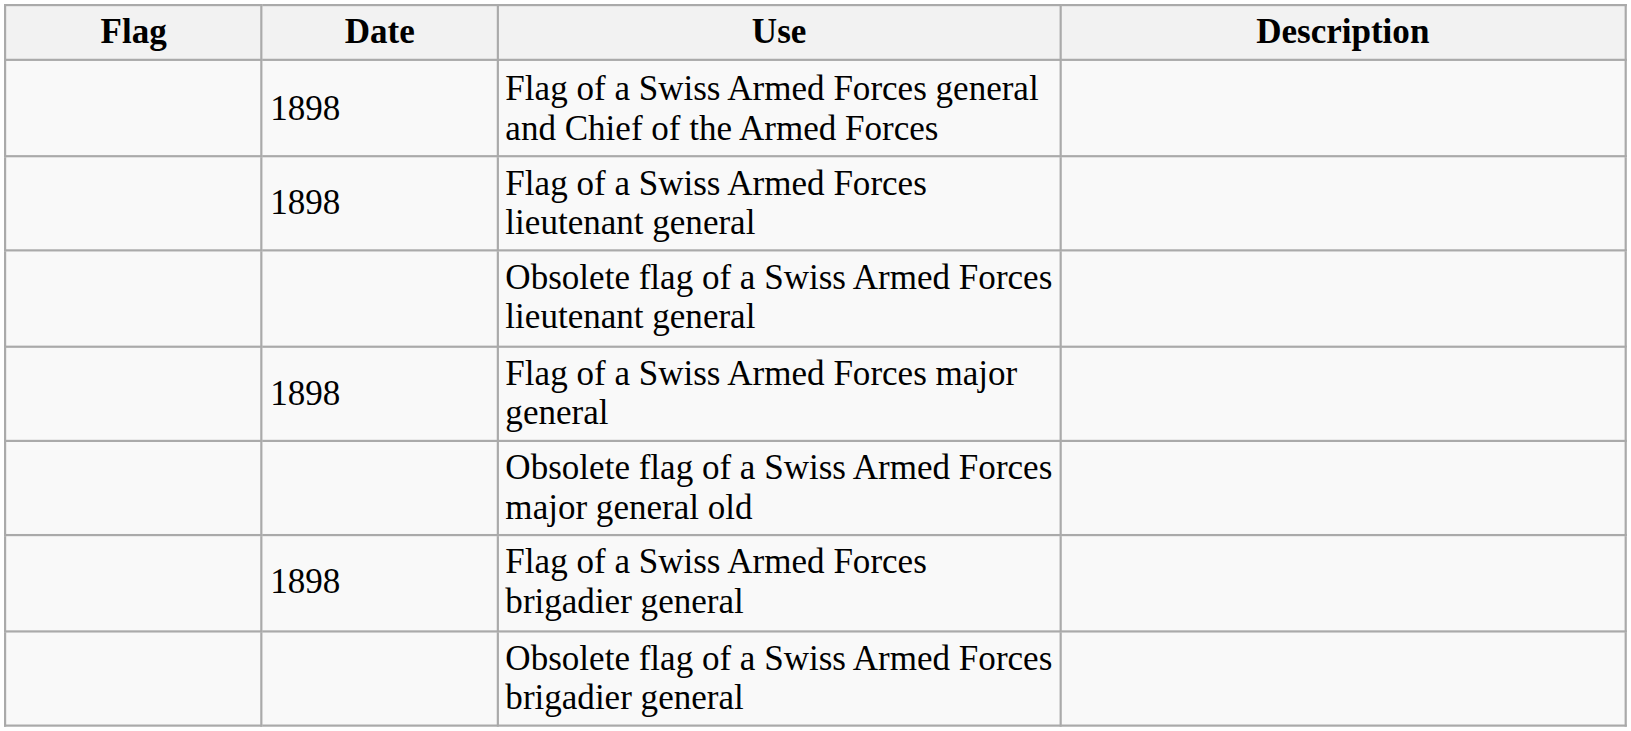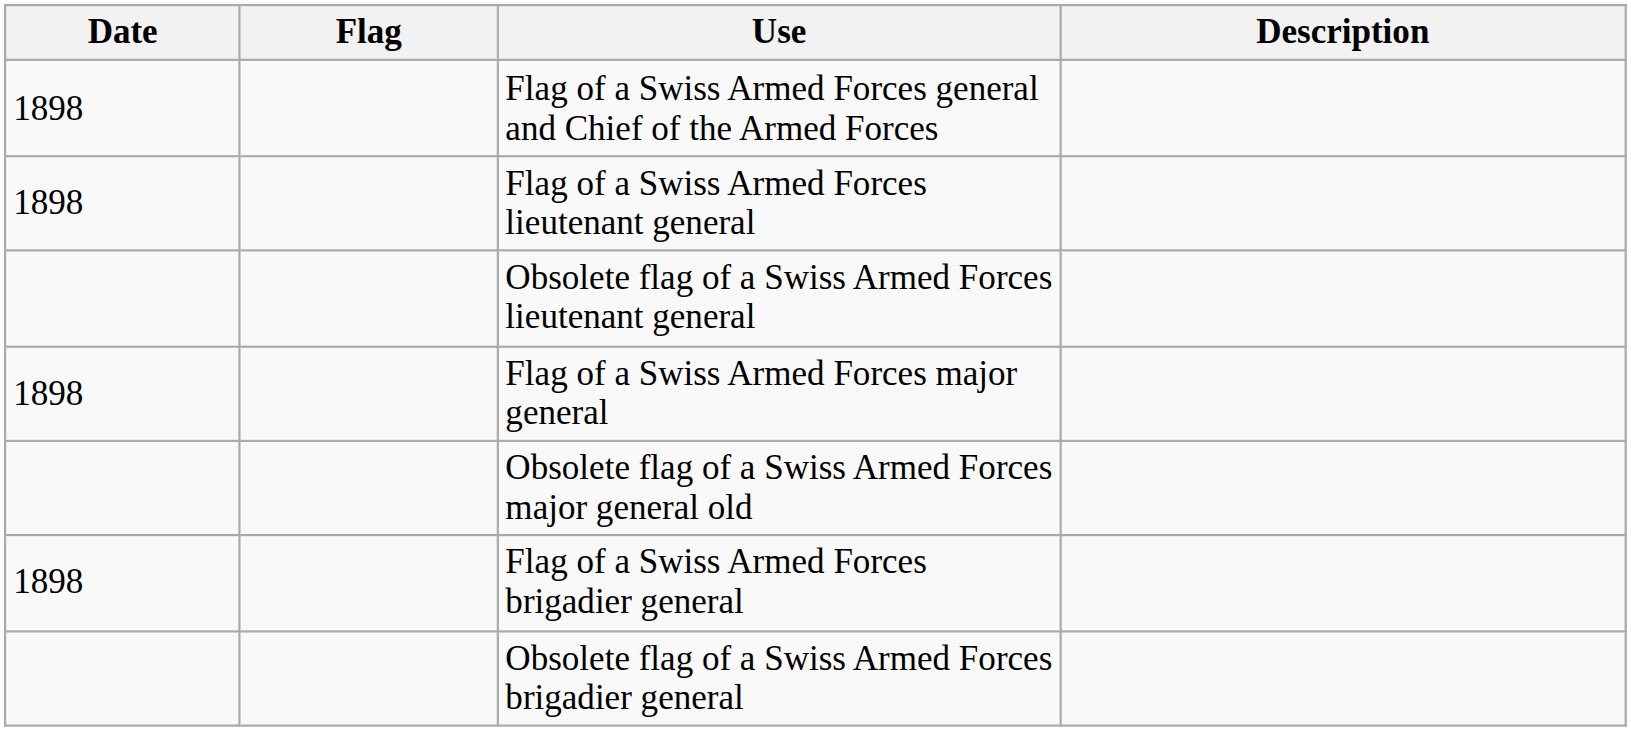columns swapped: Flag <-> Date
